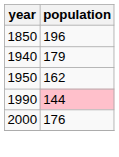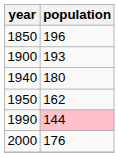+ row: 1900 | 193
1940 | population: 179 -> 180
